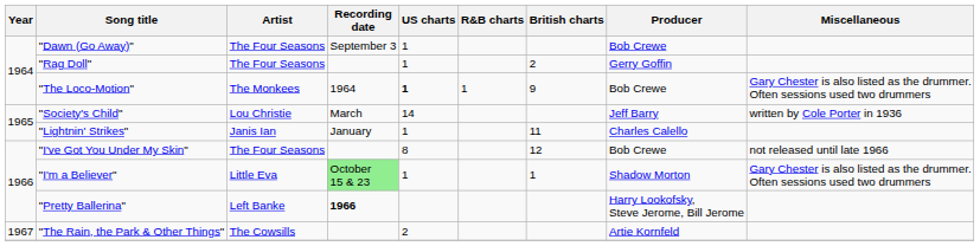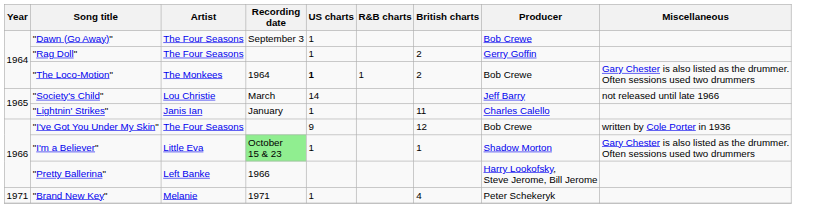"The Loco-Motion" | British charts: 9 -> 2
"Society's Child" | Miscellaneous: written by Cole Porter in 1936 -> not released until late 1966
"I've Got You Under My Skin" | US charts: 8 -> 9
"I've Got You Under My Skin" | Miscellaneous: not released until late 1966 -> written by Cole Porter in 1936
"Pretty Ballerina" | Recording date: bold -> normal
- row: 1967 | "The Rain, the Park & Other Things" | The Cowsills | 2 | Artie Kornfeld
+ row: 1971 | "Brand New Key" | Melanie | 1971 | 1 | 4 | Peter Schekeryk
